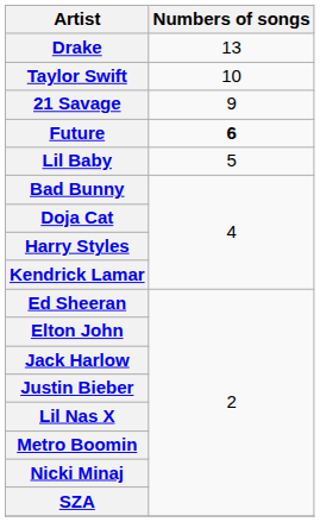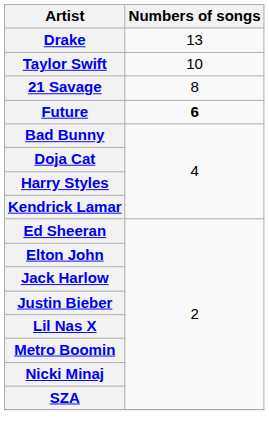21 Savage | Numbers of songs: 9 -> 8
- row: Lil Baby | 5
